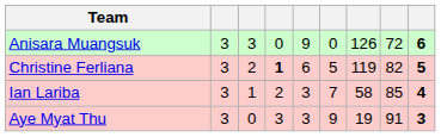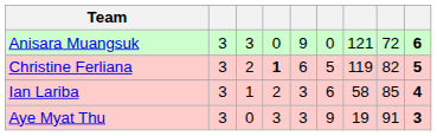Anisara Muangsuk | column 7: 126 -> 121
Ian Lariba | column 6: 7 -> 6
